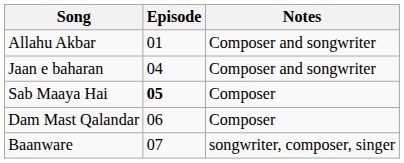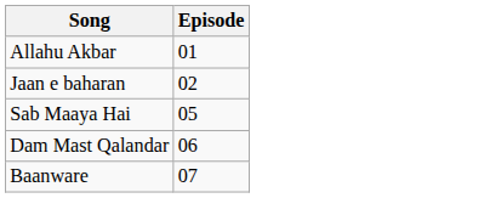- column: Notes | Composer and songwriter | Composer and songwriter | Composer | Composer | songwriter, composer, singer
Jaan e baharan | Episode: 04 -> 02
Sab Maaya Hai | Episode: bold -> normal
